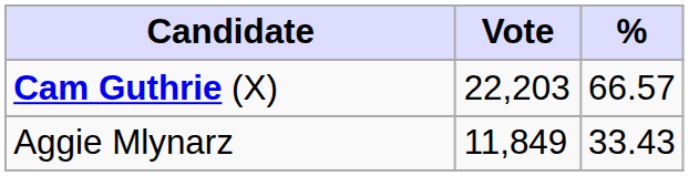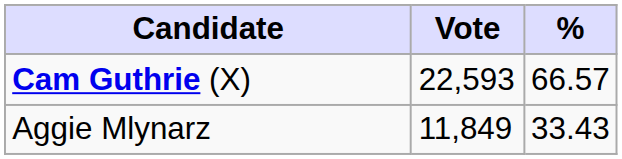Cam Guthrie (X) | Vote: 22,203 -> 22,593
